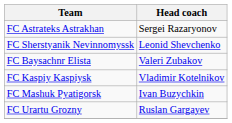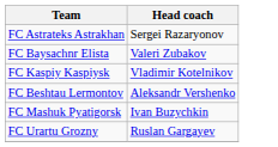- row: FC Sherstyanik Nevinnomyssk | Leonid Shevchenko
+ row: FC Beshtau Lermontov | Aleksandr Vershenko
